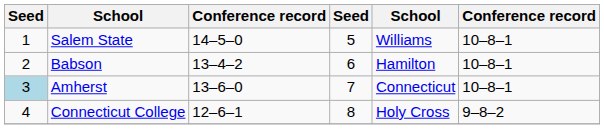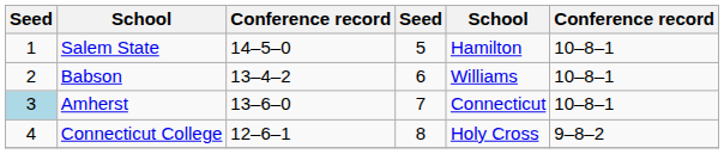Salem State | column 5: Williams -> Hamilton
Babson | column 5: Hamilton -> Williams
